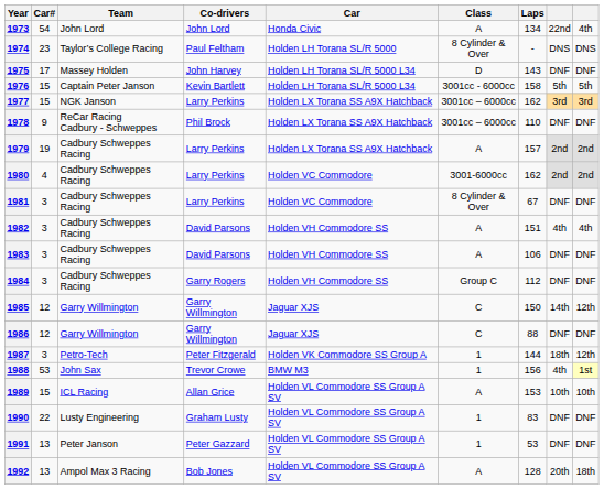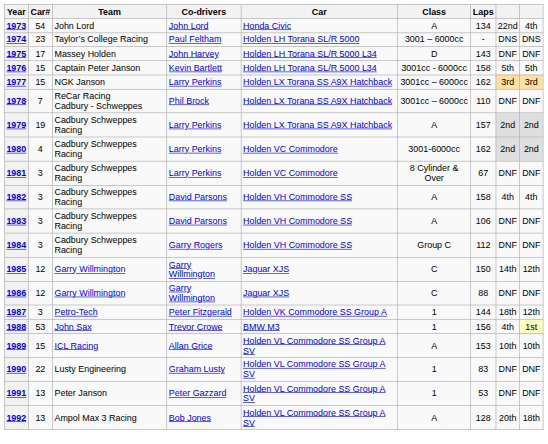1974 | Class: 8 Cylinder & Over -> 3001 – 6000cc
1978 | Car#: 9 -> 7
1982 | Laps: 151 -> 158
